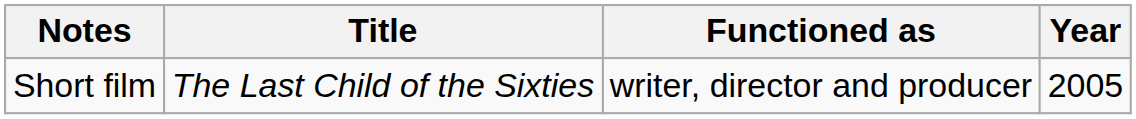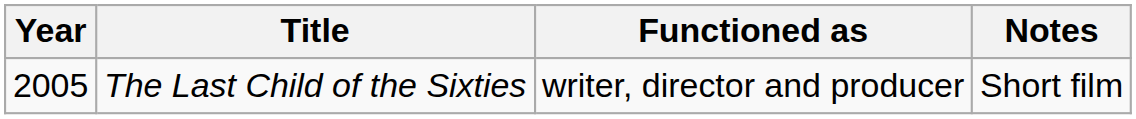columns swapped: Year <-> Notes
